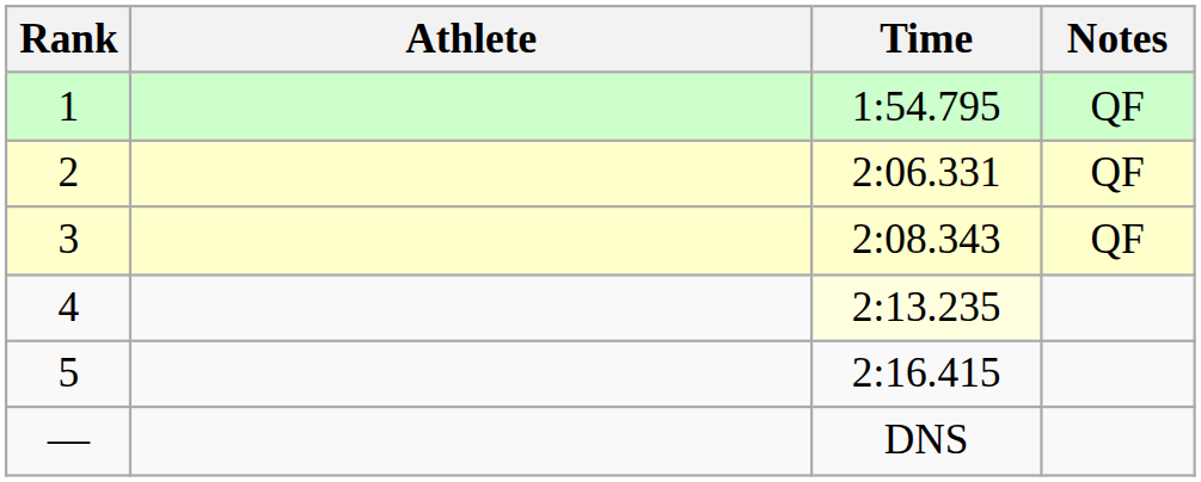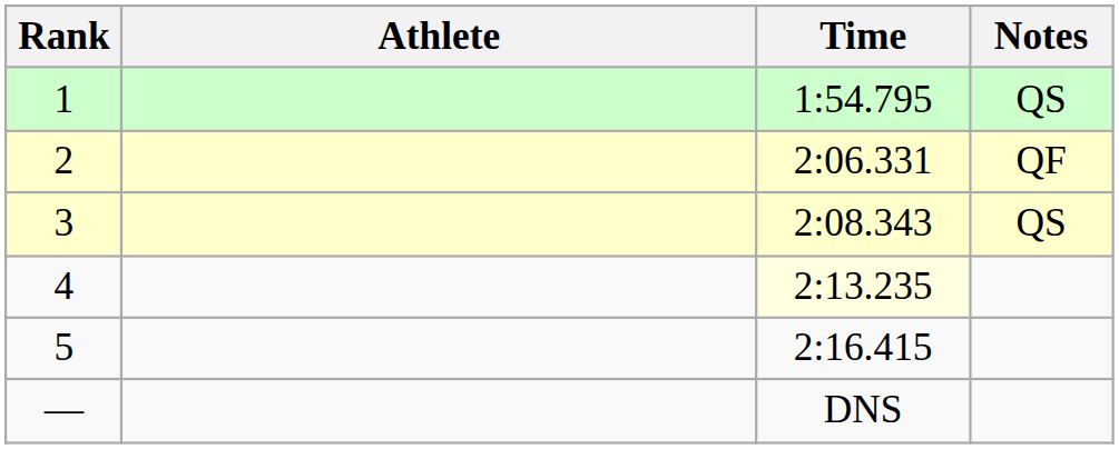1 | Notes: QF -> QS
3 | Notes: QF -> QS
